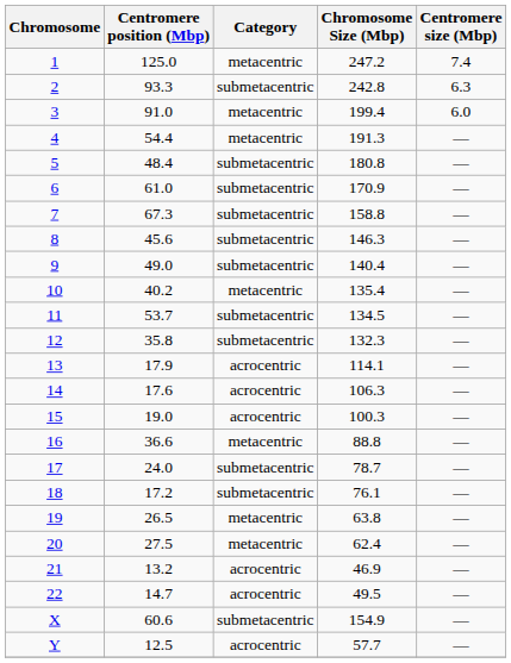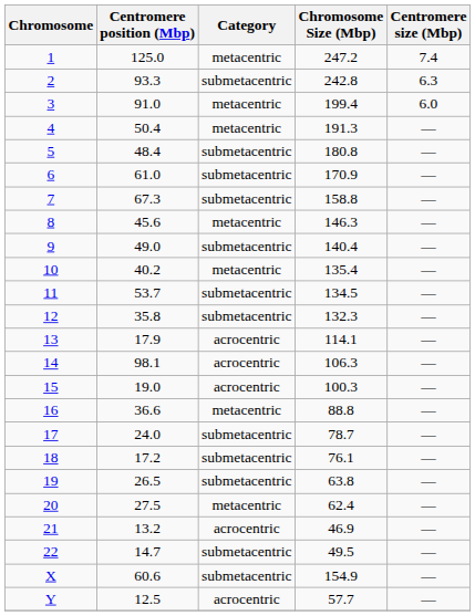4 | Centromere position (Mbp): 54.4 -> 50.4
8 | Category: submetacentric -> metacentric
14 | Centromere position (Mbp): 17.6 -> 98.1
19 | Category: metacentric -> submetacentric
22 | Category: acrocentric -> submetacentric
